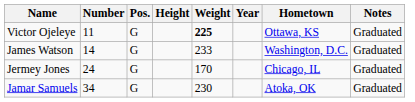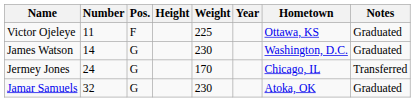Victor Ojeleye | Pos.: G -> F
Victor Ojeleye | Weight: bold -> normal
James Watson | Weight: 233 -> 230
Jermey Jones | Notes: Graduated -> Transferred
Jamar Samuels | Number: 34 -> 32
